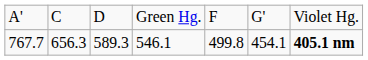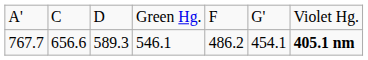767.7 | column 2: 656.3 -> 656.6
767.7 | column 5: 499.8 -> 486.2
